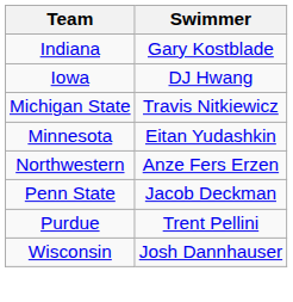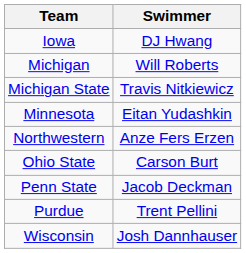- row: Indiana | Gary Kostblade
+ row: Michigan | Will Roberts
+ row: Ohio State | Carson Burt
